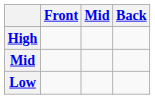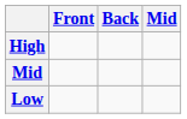columns swapped: Mid <-> Back
